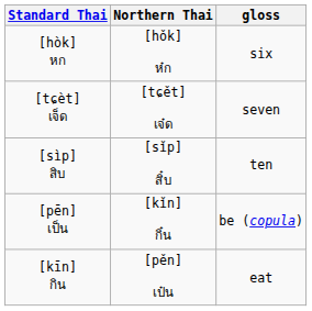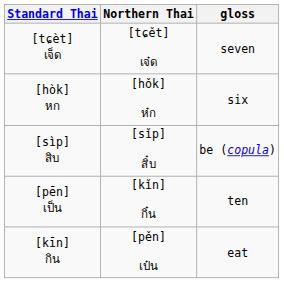rows swapped: [hòk] หก <-> [tɕèt] เจ็ด
[sìp] สิบ | gloss: ten -> be (copula)
[pēn] เป็น | gloss: be (copula) -> ten
